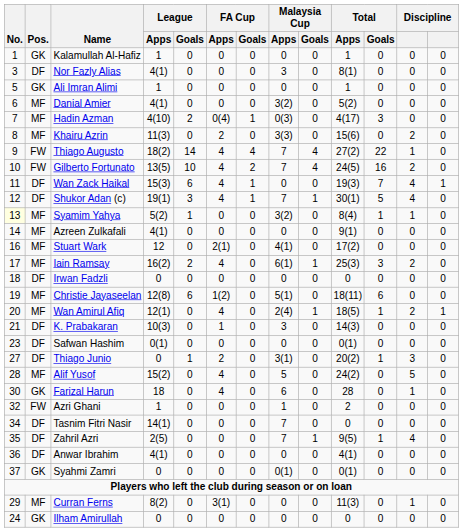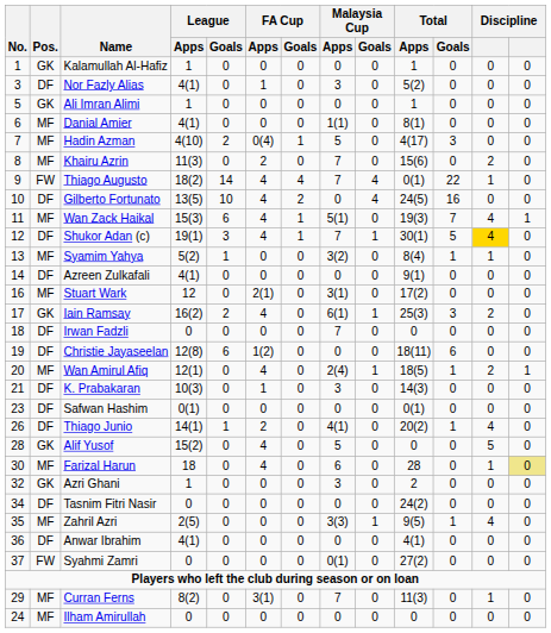Nor Fazly Alias | FA Cup / Apps: 0 -> 1
Nor Fazly Alias | Total / Apps: 8(1) -> 5(2)
Danial Amier | Malaysia Cup / Apps: 3(2) -> 1(1)
Danial Amier | Total / Apps: 5(2) -> 8(1)
Hadin Azman | Malaysia Cup / Apps: 0(3) -> 5
Khairu Azrin | Malaysia Cup / Apps: 3(3) -> 7
Thiago Augusto | Total / Apps: 27(2) -> 0(1)
Gilberto Fortunato | Pos.: FW -> DF
Gilberto Fortunato | Malaysia Cup / Apps: 7 -> 0
Gilberto Fortunato | column 12: 2 -> 0
Wan Zack Haikal | Pos.: DF -> MF
Wan Zack Haikal | Malaysia Cup / Apps: 0 -> 5(1)
Shukor Adan (c) | column 12: no background -> gold background
Syamim Yahya | No.: lightyellow background -> no background
Azreen Zulkafali | Pos.: MF -> DF
Stuart Wark | Malaysia Cup / Apps: 4(1) -> 3(1)
Iain Ramsay | Pos.: MF -> GK
Irwan Fadzli | Malaysia Cup / Apps: 0 -> 7
Christie Jayaseelan | Pos.: MF -> DF
Christie Jayaseelan | Malaysia Cup / Apps: 5(1) -> 0
Thiago Junio | No.: 27 -> 26
Thiago Junio | League / Apps: 0 -> 14(1)
Thiago Junio | Malaysia Cup / Apps: 3(1) -> 4(1)
Thiago Junio | column 12: 3 -> 4
Alif Yusof | Pos.: MF -> GK
Alif Yusof | Total / Apps: 24(2) -> 0
Farizal Harun | Pos.: GK -> MF
Farizal Harun | column 13: no background -> khaki background
Azri Ghani | Pos.: FW -> GK
Azri Ghani | Malaysia Cup / Apps: 1 -> 3
Tasnim Fitri Nasir | League / Apps: 14(1) -> 0
Tasnim Fitri Nasir | Malaysia Cup / Apps: 7 -> 0
Tasnim Fitri Nasir | Total / Apps: 0 -> 24(2)
Zahril Azri | Pos.: DF -> MF
Zahril Azri | Malaysia Cup / Apps: 7 -> 3(3)
Syahmi Zamri | Pos.: GK -> FW
Syahmi Zamri | Total / Apps: 0(1) -> 27(2)
Curran Ferns | Malaysia Cup / Apps: 0 -> 7
Ilham Amirullah | Pos.: GK -> MF
